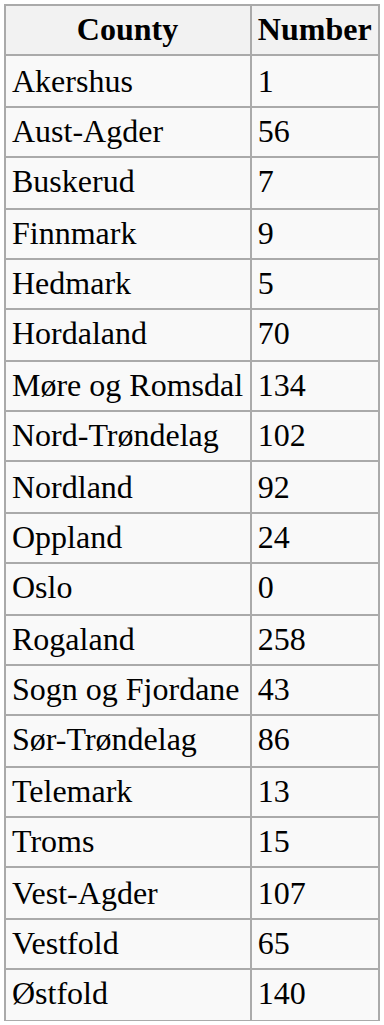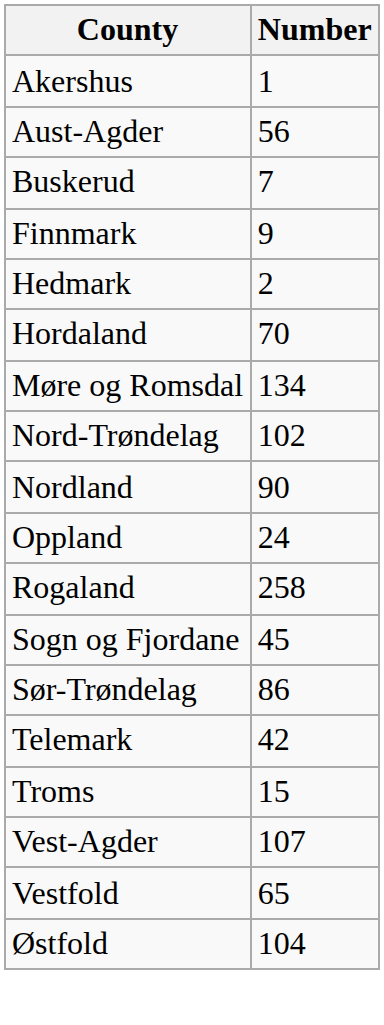Hedmark | Number: 5 -> 2
Nordland | Number: 92 -> 90
- row: Oslo | 0
Sogn og Fjordane | Number: 43 -> 45
Telemark | Number: 13 -> 42
Østfold | Number: 140 -> 104
